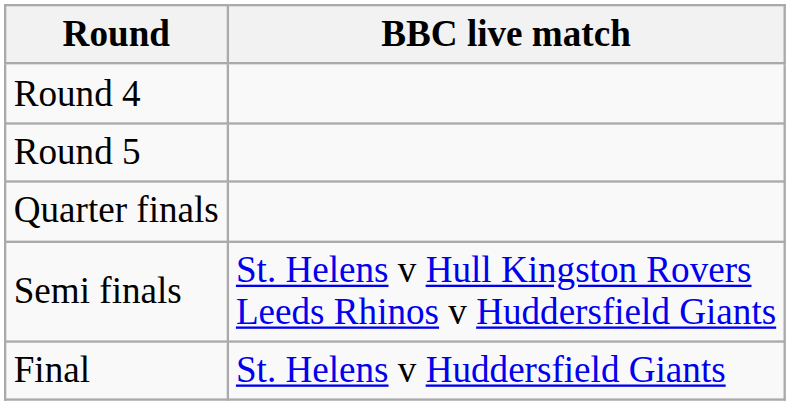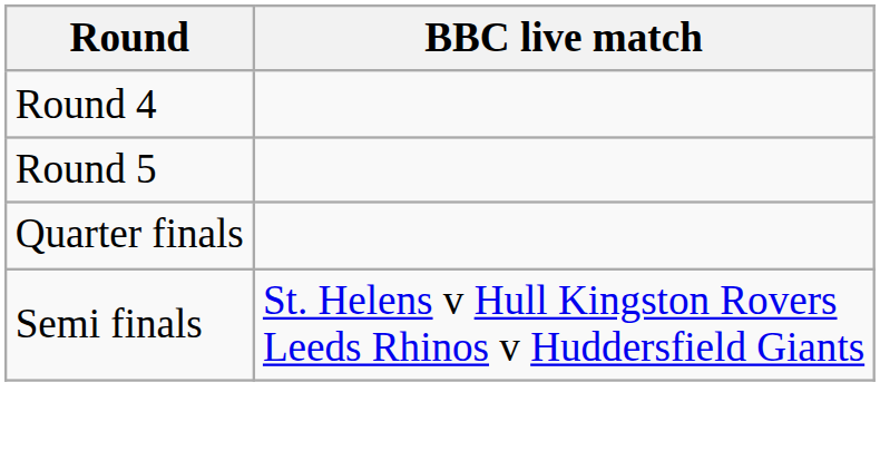- row: Final | St. Helens v Huddersfield Giants
